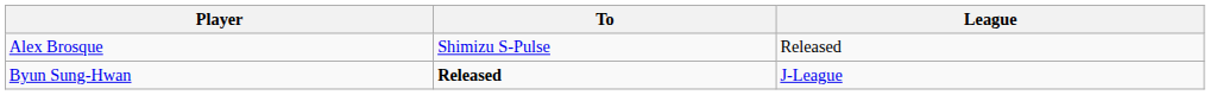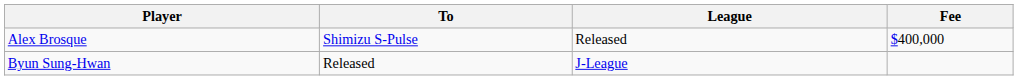+ column: Fee | $400,000
Byun Sung-Hwan | To: bold -> normal
